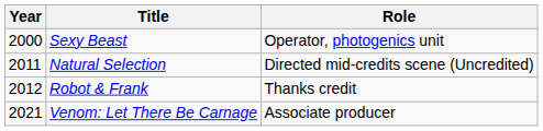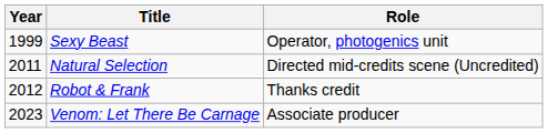Sexy Beast | Year: 2000 -> 1999
Venom: Let There Be Carnage | Year: 2021 -> 2023
